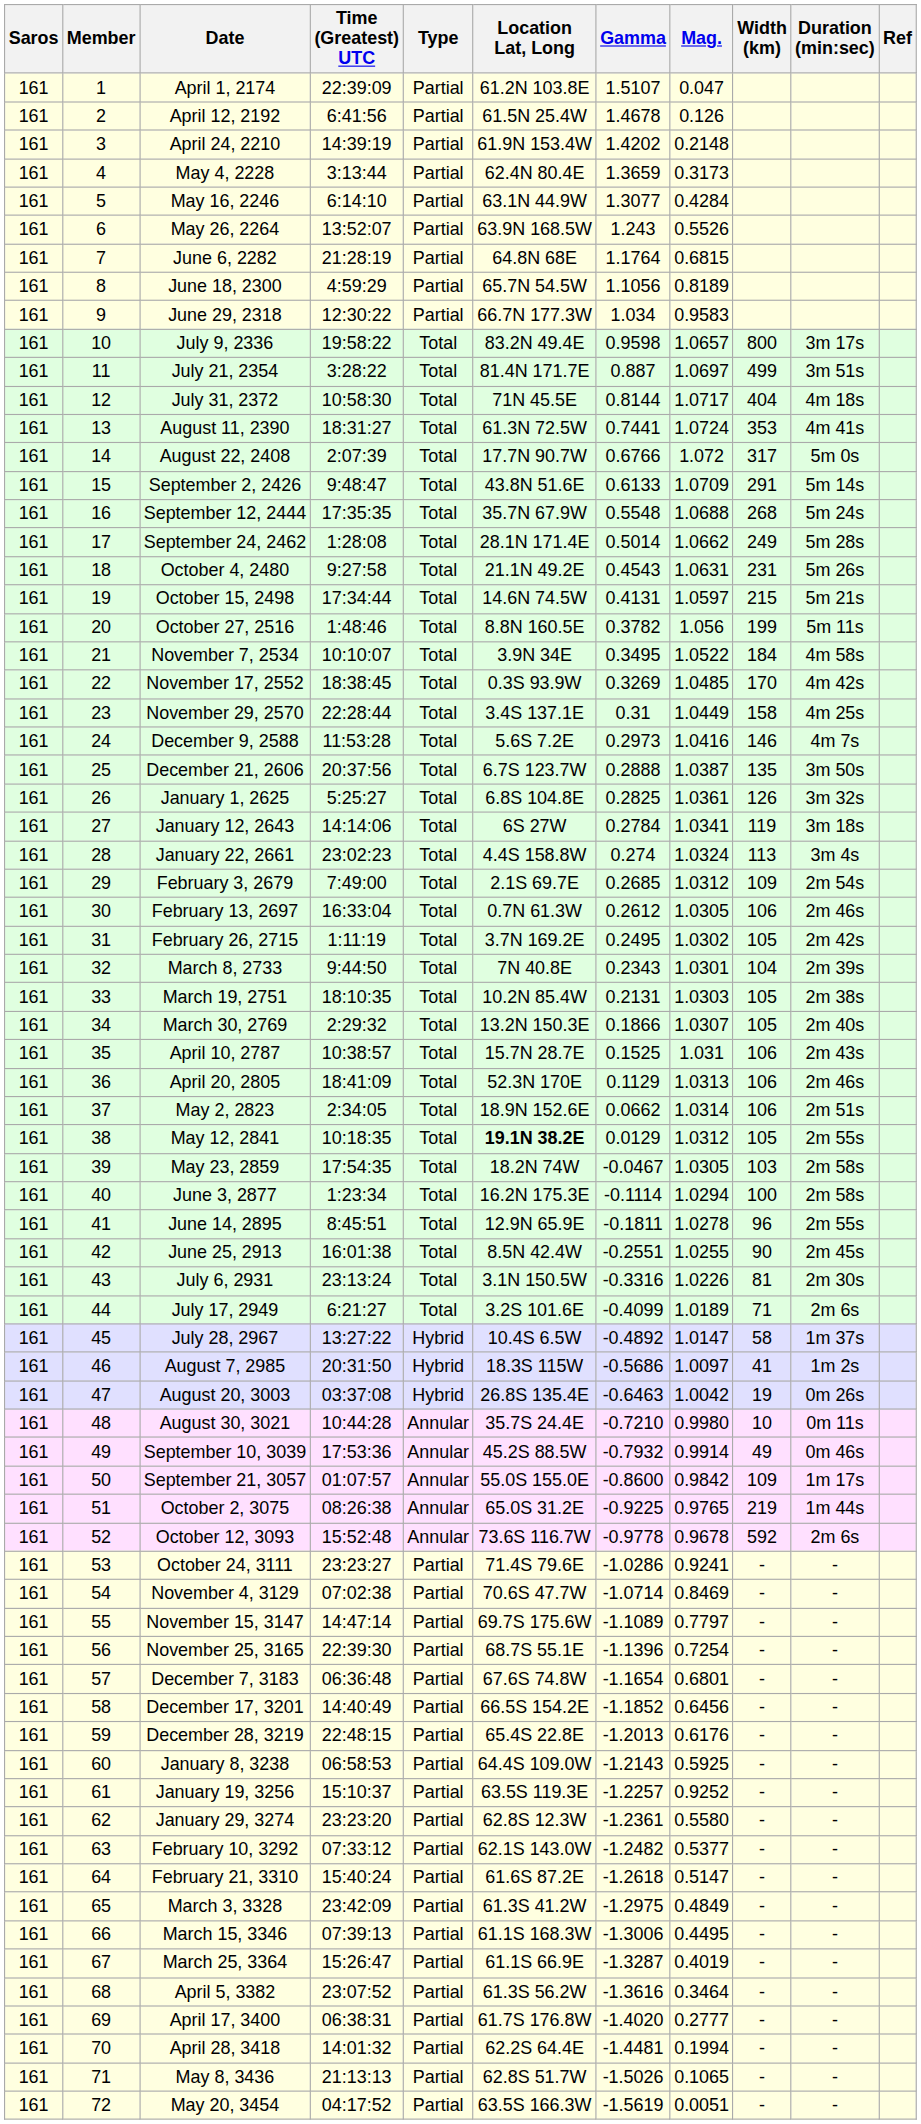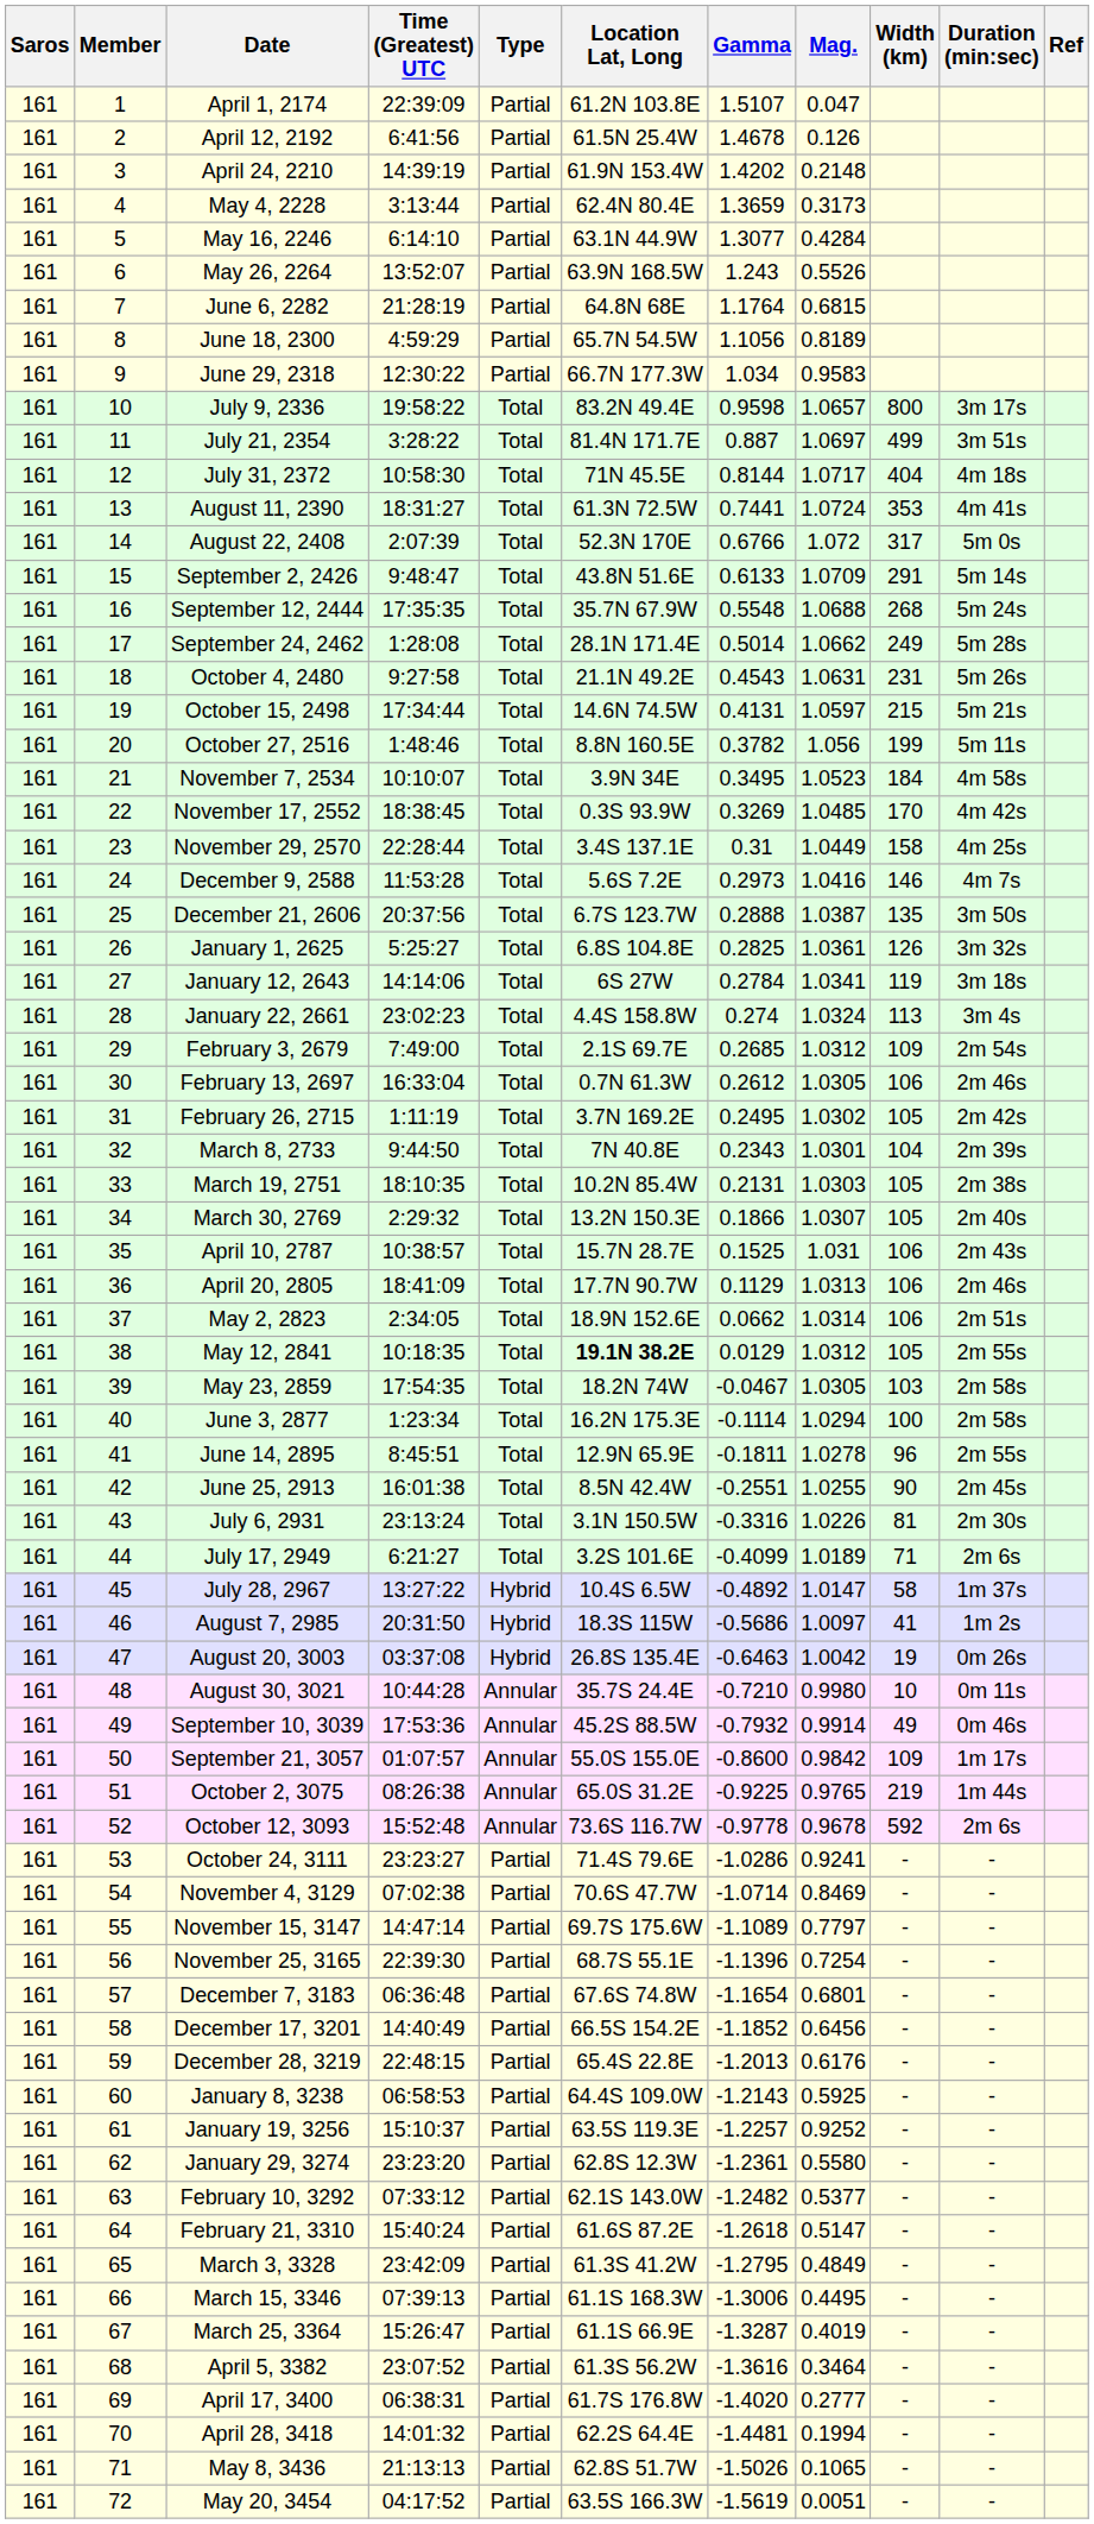August 22, 2408 | Location Lat, Long: 17.7N 90.7W -> 52.3N 170E
November 7, 2534 | Mag.: 1.0522 -> 1.0523
April 20, 2805 | Location Lat, Long: 52.3N 170E -> 17.7N 90.7W
March 3, 3328 | Gamma: -1.2975 -> -1.2795
